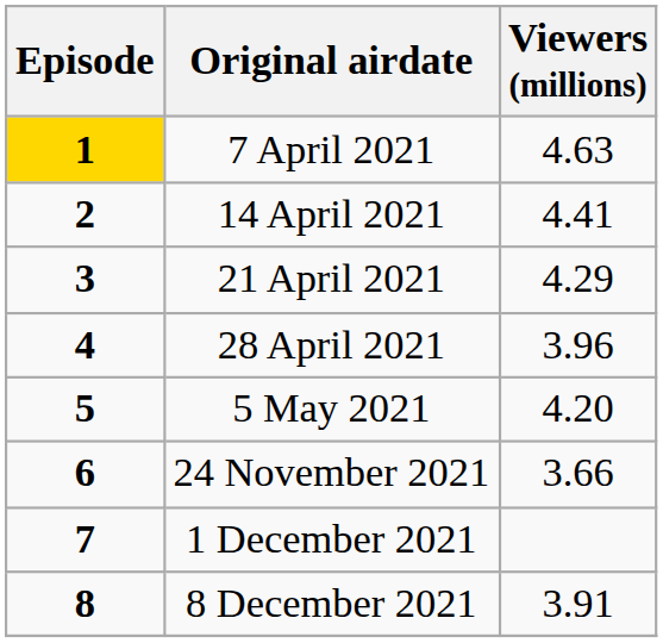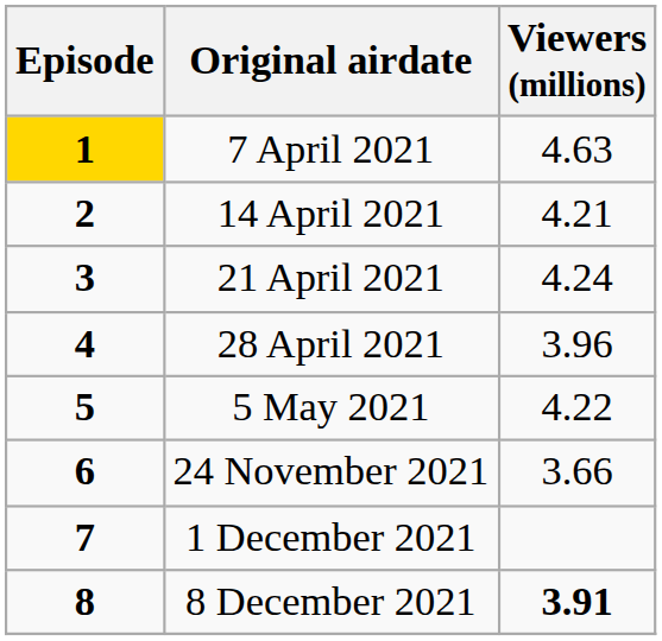14 April 2021 | Viewers (millions): 4.41 -> 4.21
21 April 2021 | Viewers (millions): 4.29 -> 4.24
5 May 2021 | Viewers (millions): 4.20 -> 4.22
8 December 2021 | Viewers (millions): normal -> bold
